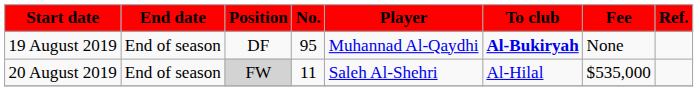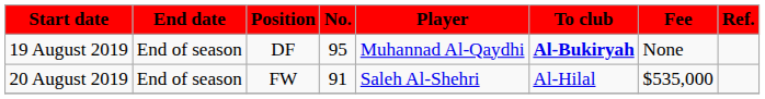20 August 2019 | Position: lightgrey background -> no background
20 August 2019 | No.: 11 -> 91
